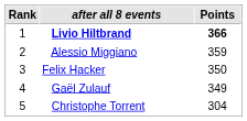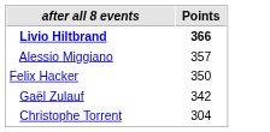- column: Rank | 1 | 2 | 3 | 4 | 5
Alessio Miggiano | Points: 359 -> 357
Gaël Zulauf | Points: 349 -> 342
